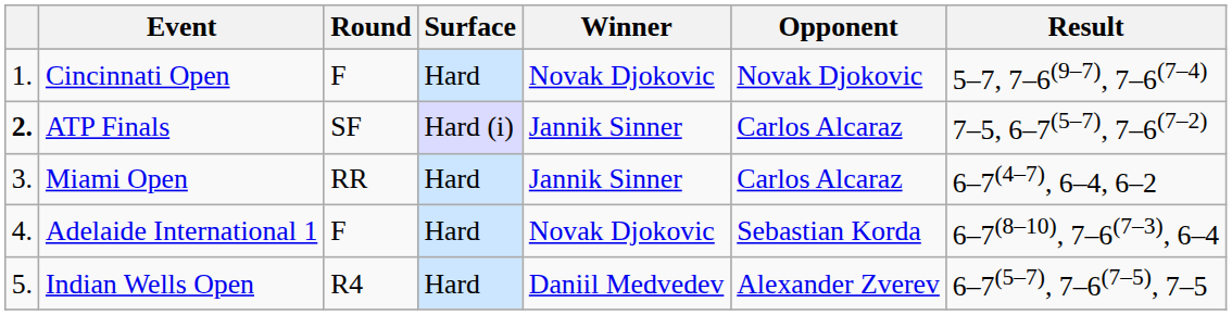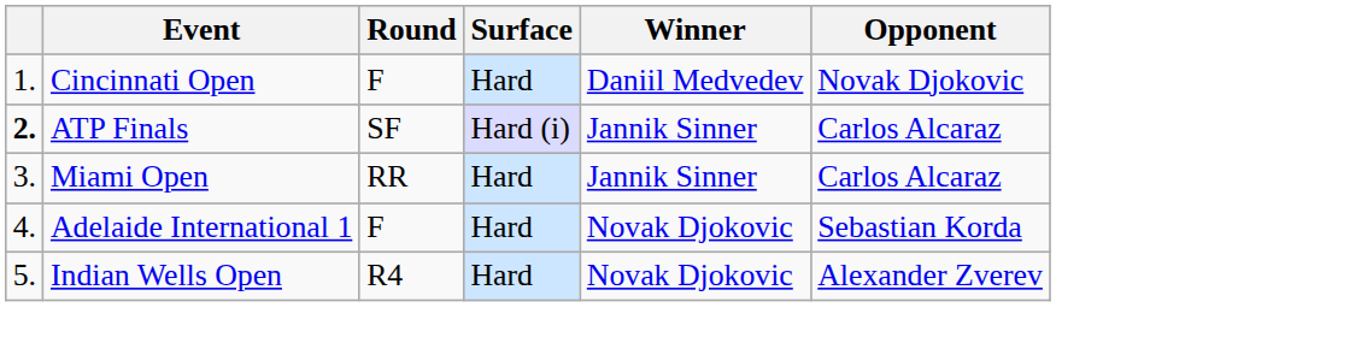- column: Result | 5–7, 7–6(9–7), 7–6(7–4) | 7–5, 6–7(5–7), 7–6(7–2) | 6–7(4–7), 6–4, 6–2 | 6–7(8–10), 7–6(7–3), 6–4 | 6–7(5–7), 7–6(7–5), 7–5
Cincinnati Open | Winner: Novak Djokovic -> Daniil Medvedev
Indian Wells Open | Winner: Daniil Medvedev -> Novak Djokovic
